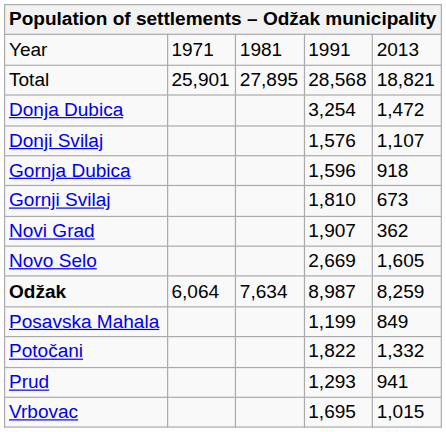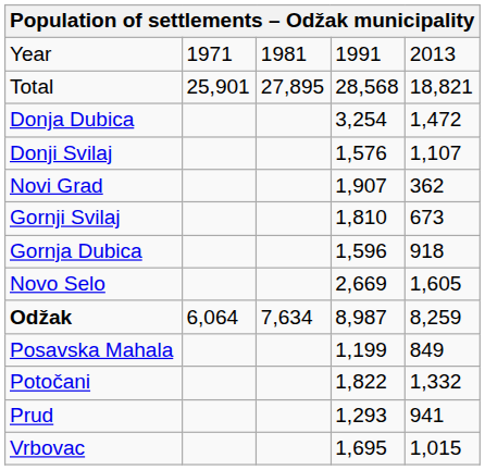rows swapped: Gornja Dubica <-> Novi Grad
